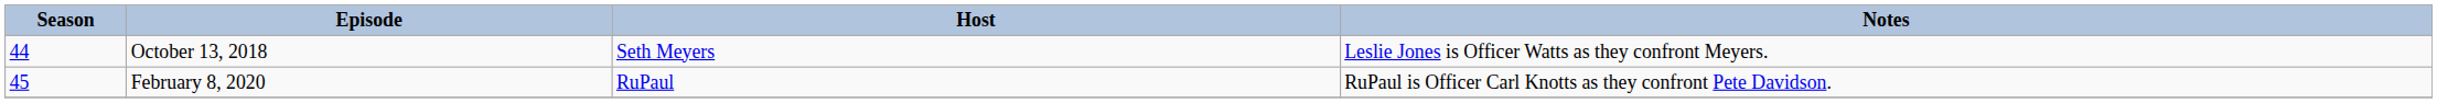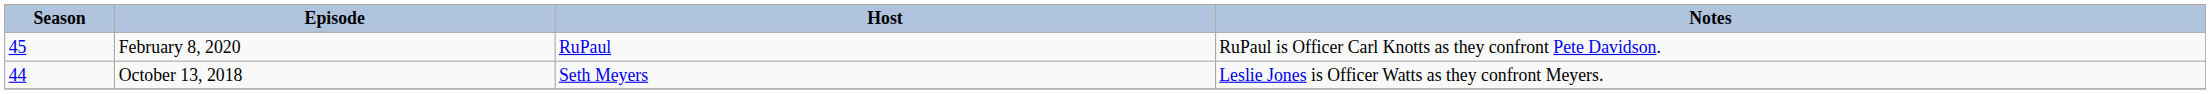rows swapped: October 13, 2018 <-> February 8, 2020
